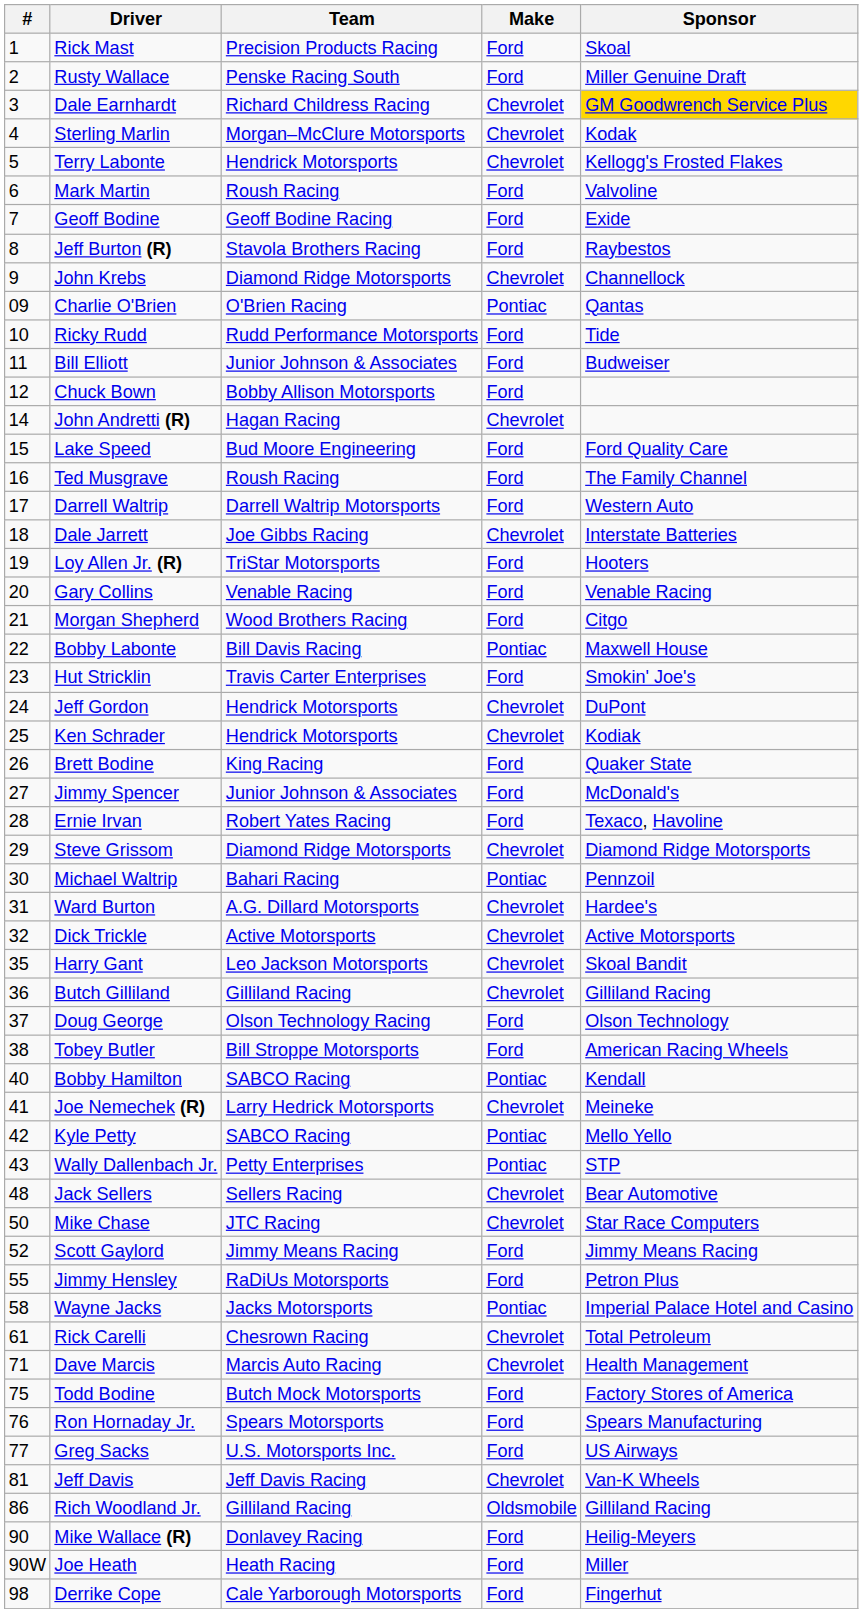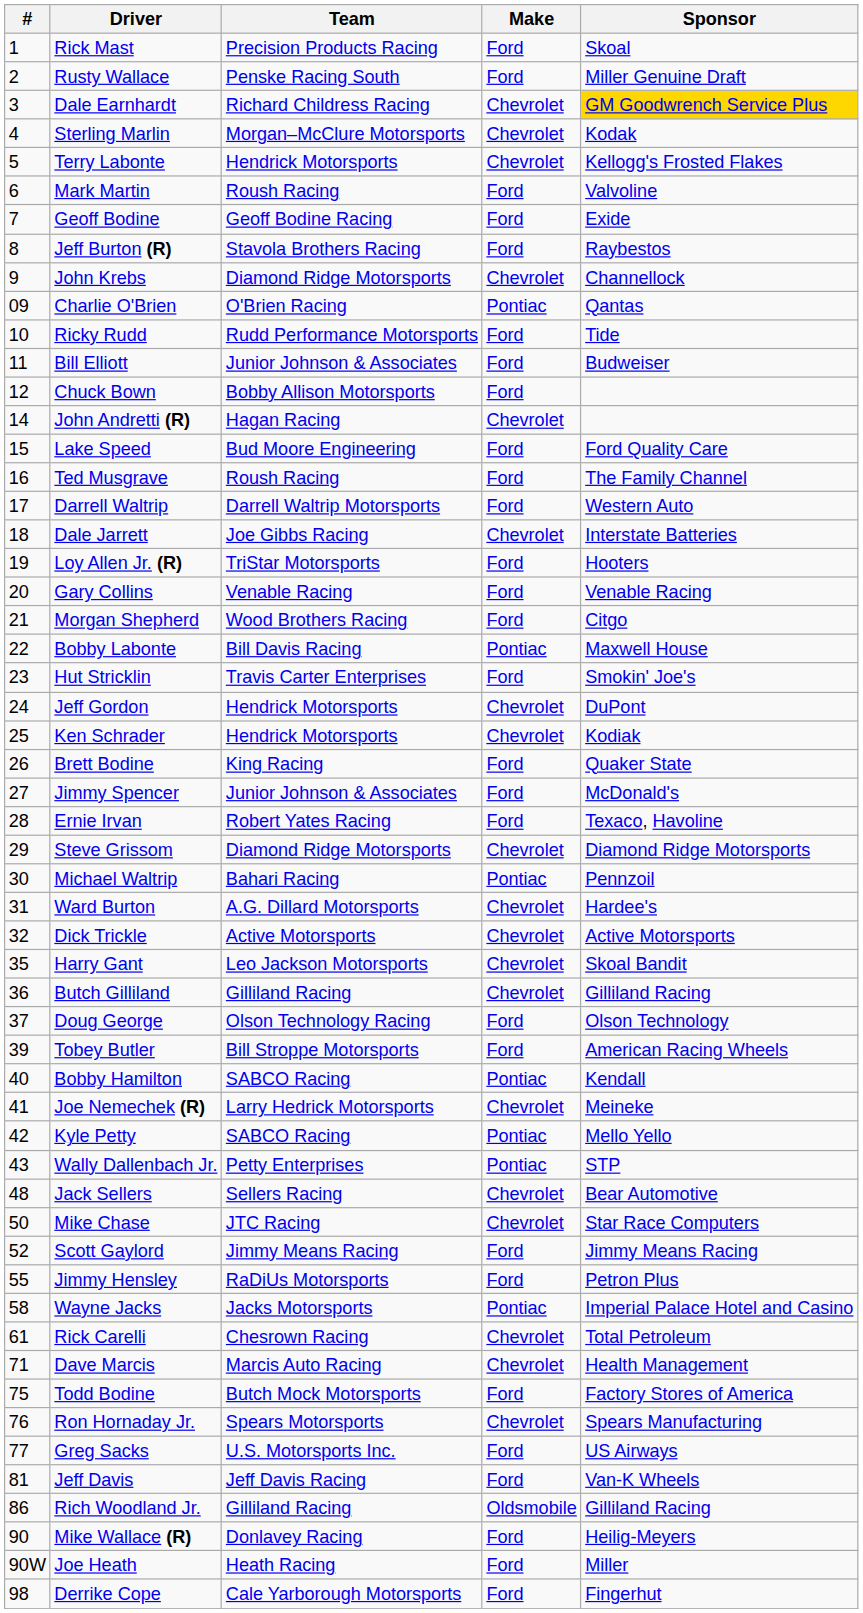Tobey Butler | #: 38 -> 39
Ron Hornaday Jr. | Make: Ford -> Chevrolet
Jeff Davis | Make: Chevrolet -> Ford
